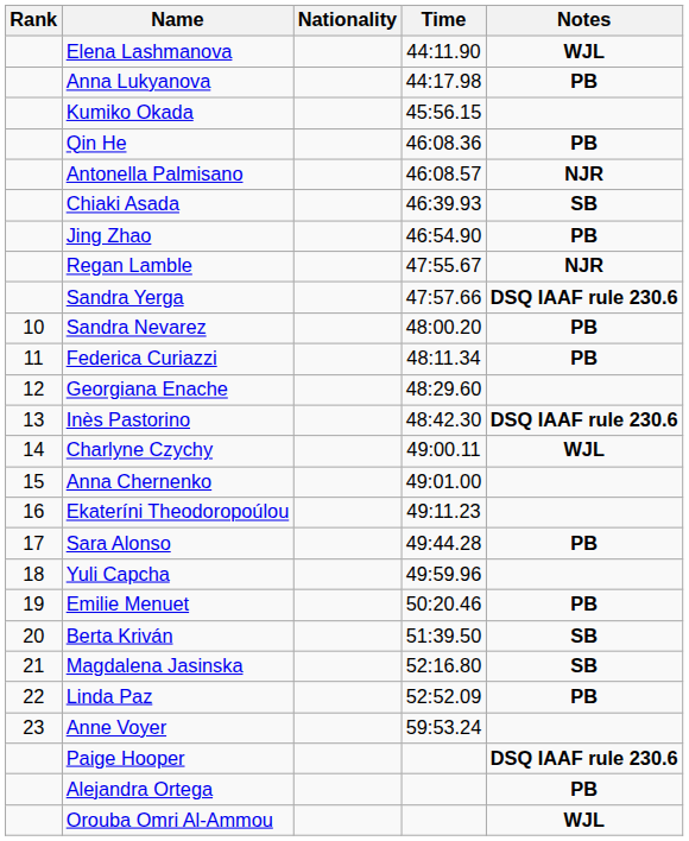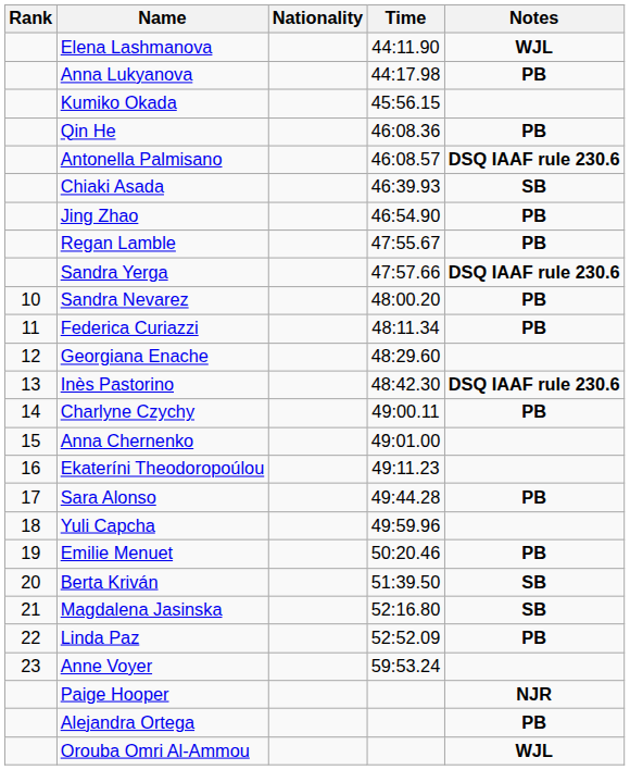Antonella Palmisano | Notes: NJR -> DSQ IAAF rule 230.6
Regan Lamble | Notes: NJR -> PB
Charlyne Czychy | Notes: WJL -> PB
Paige Hooper | Notes: DSQ IAAF rule 230.6 -> NJR
